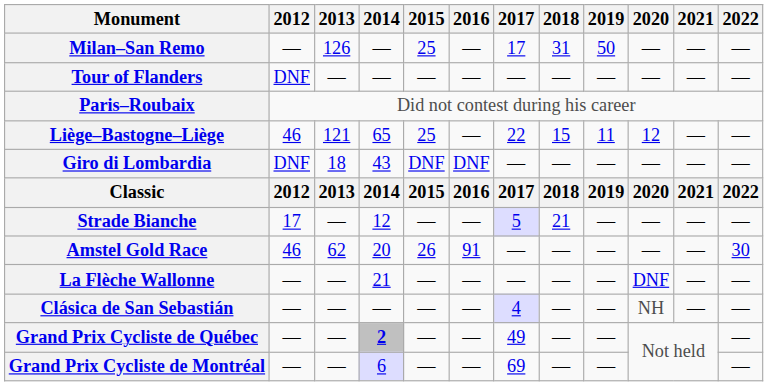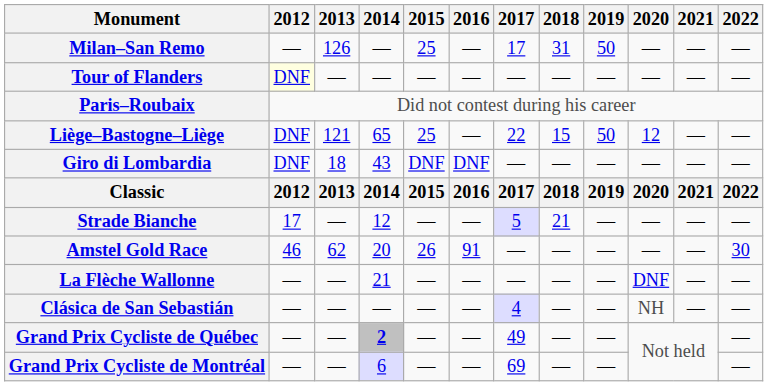Tour of Flanders | 2012: no background -> lightyellow background
Liège–Bastogne–Liège | 2012: 46 -> DNF
Liège–Bastogne–Liège | 2019: 11 -> 50
